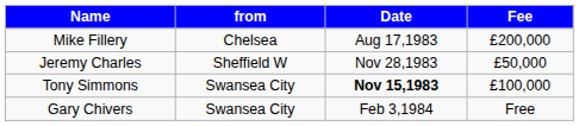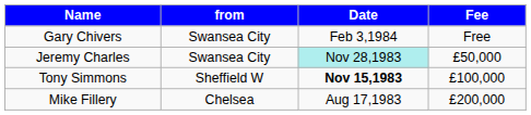rows swapped: Mike Fillery <-> Gary Chivers
Jeremy Charles | from: Sheffield W -> Swansea City
Jeremy Charles | Date: no background -> paleturquoise background
Tony Simmons | from: Swansea City -> Sheffield W
